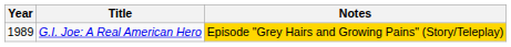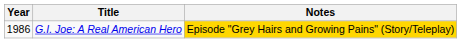G.I. Joe: A Real American Hero | Year: 1989 -> 1986
